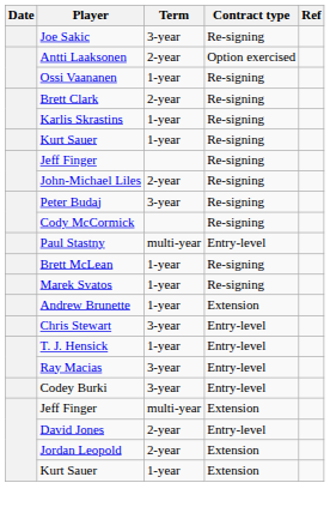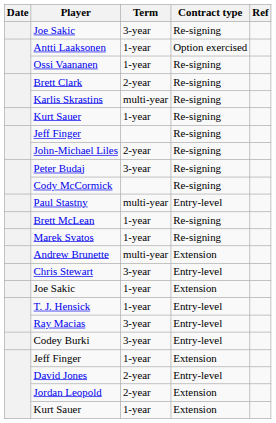Antti Laaksonen | Term: 2-year -> 1-year
Karlis Skrastins | Term: 1-year -> multi-year
Andrew Brunette | Term: 1-year -> multi-year
+ row: Joe Sakic | 1-year | Extension
Jeff Finger / Extension | Term: multi-year -> 1-year
